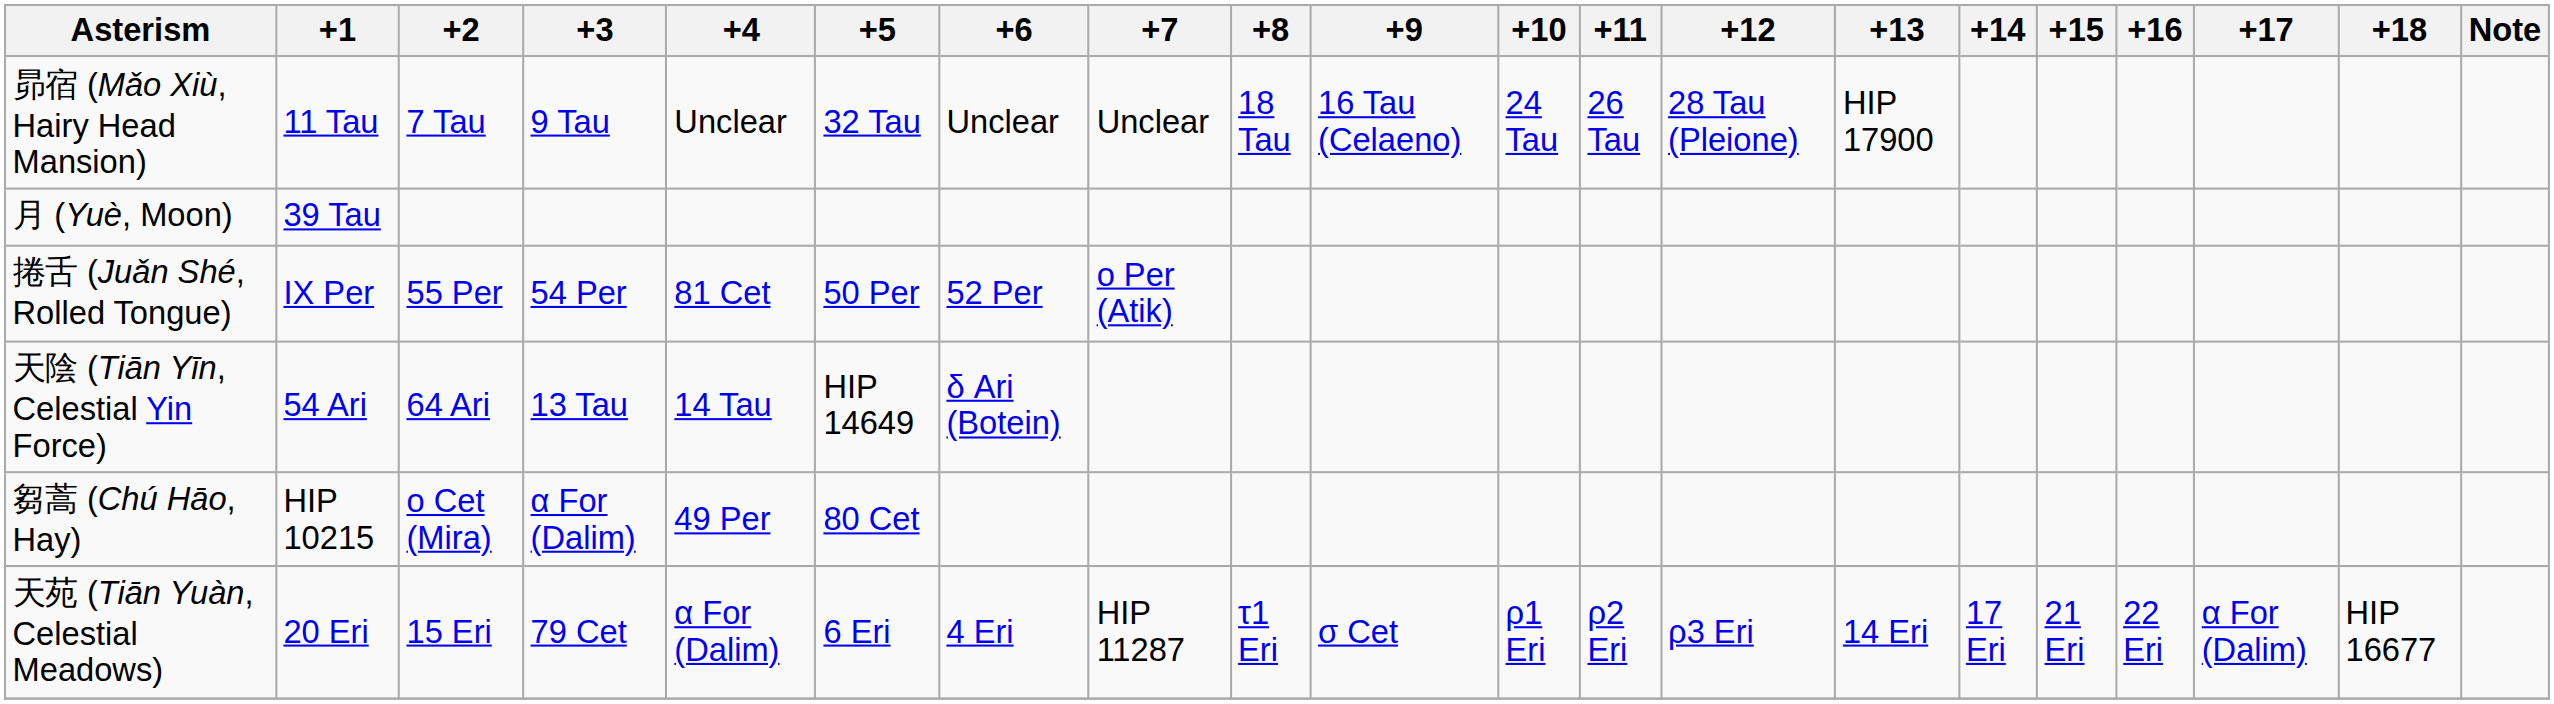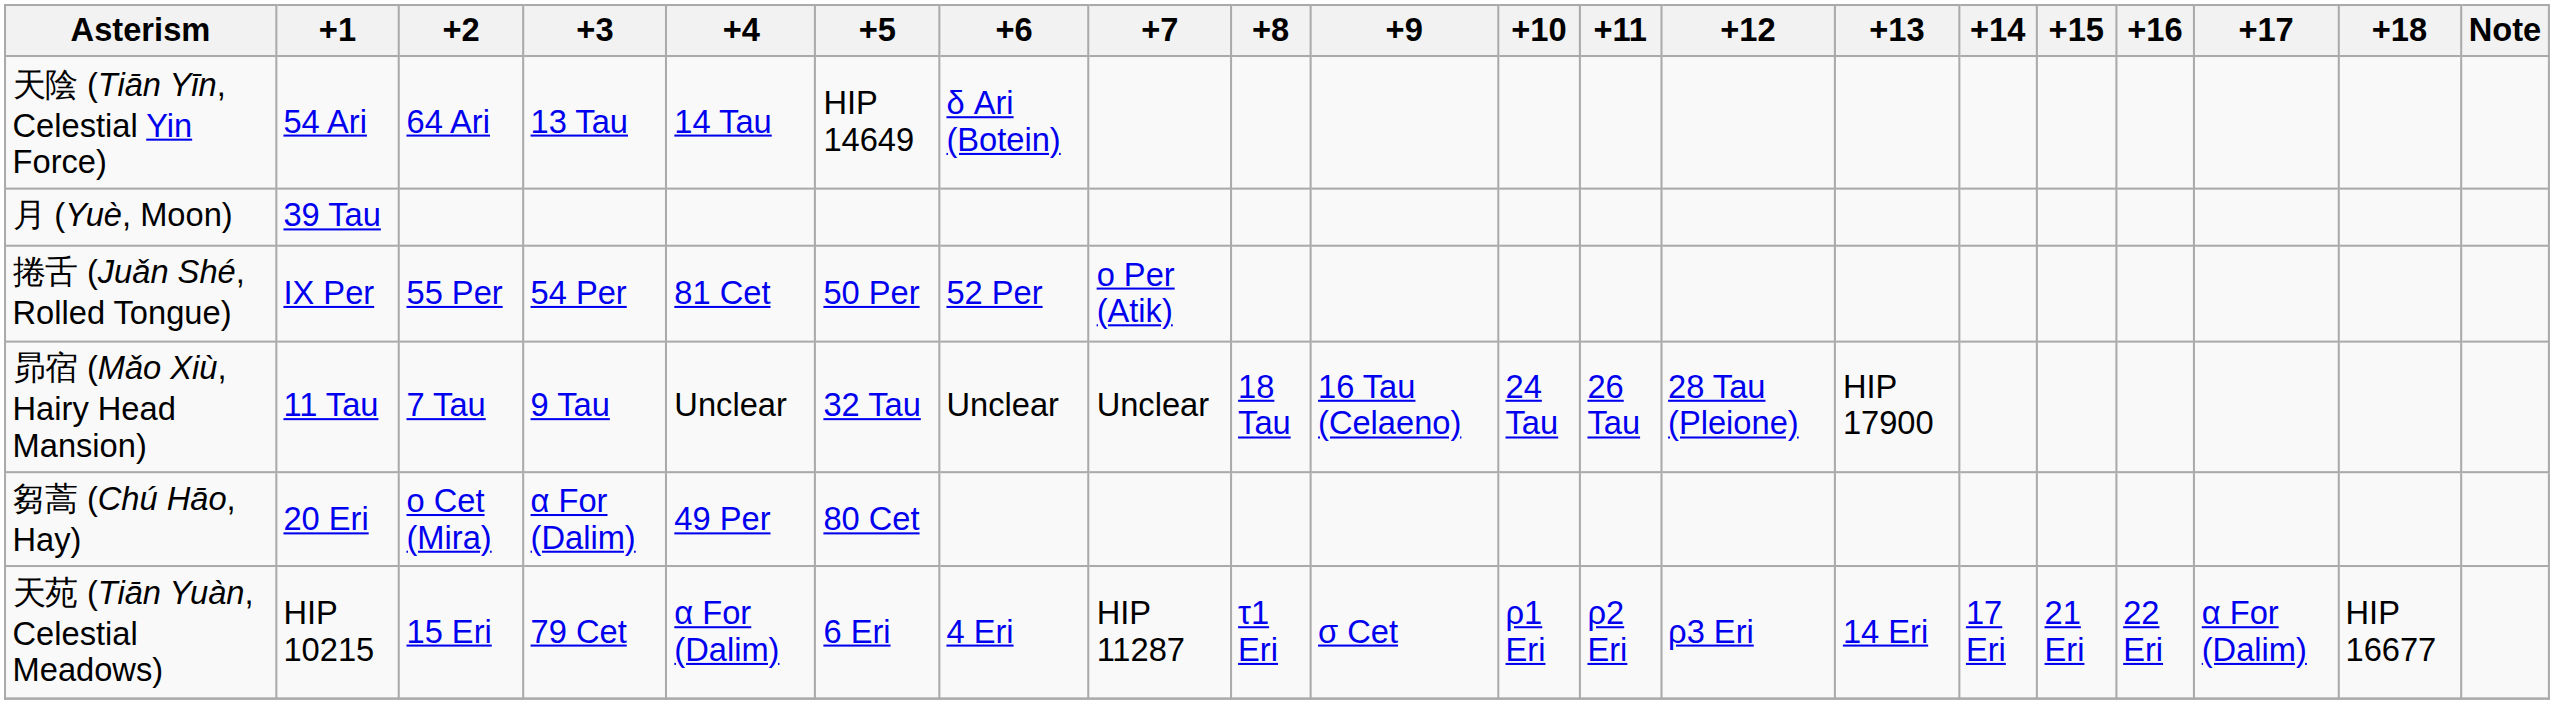rows swapped: 昴宿 (Mǎo Xiù, Hairy Head Mansion) <-> 天陰 (Tiān Yīn, Celestial Yin Force)
芻蒿 (Chú Hāo, Hay) | +1: HIP 10215 -> 20 Eri
天苑 (Tiān Yuàn, Celestial Meadows) | +1: 20 Eri -> HIP 10215
